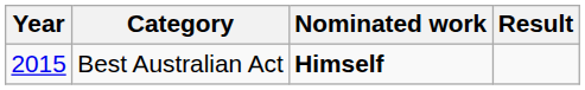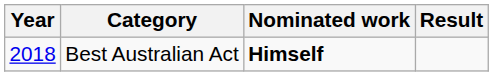Best Australian Act | Year: 2015 -> 2018
